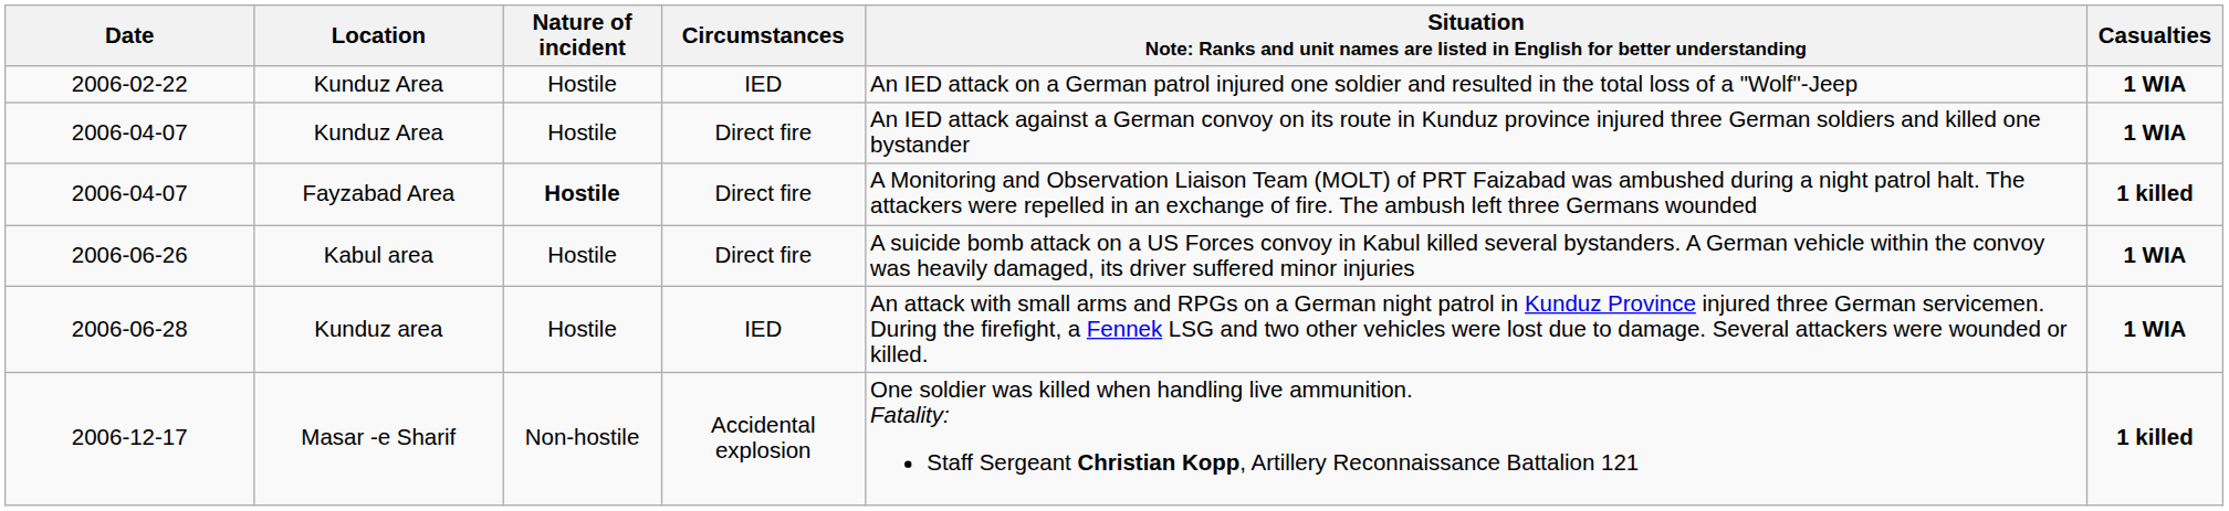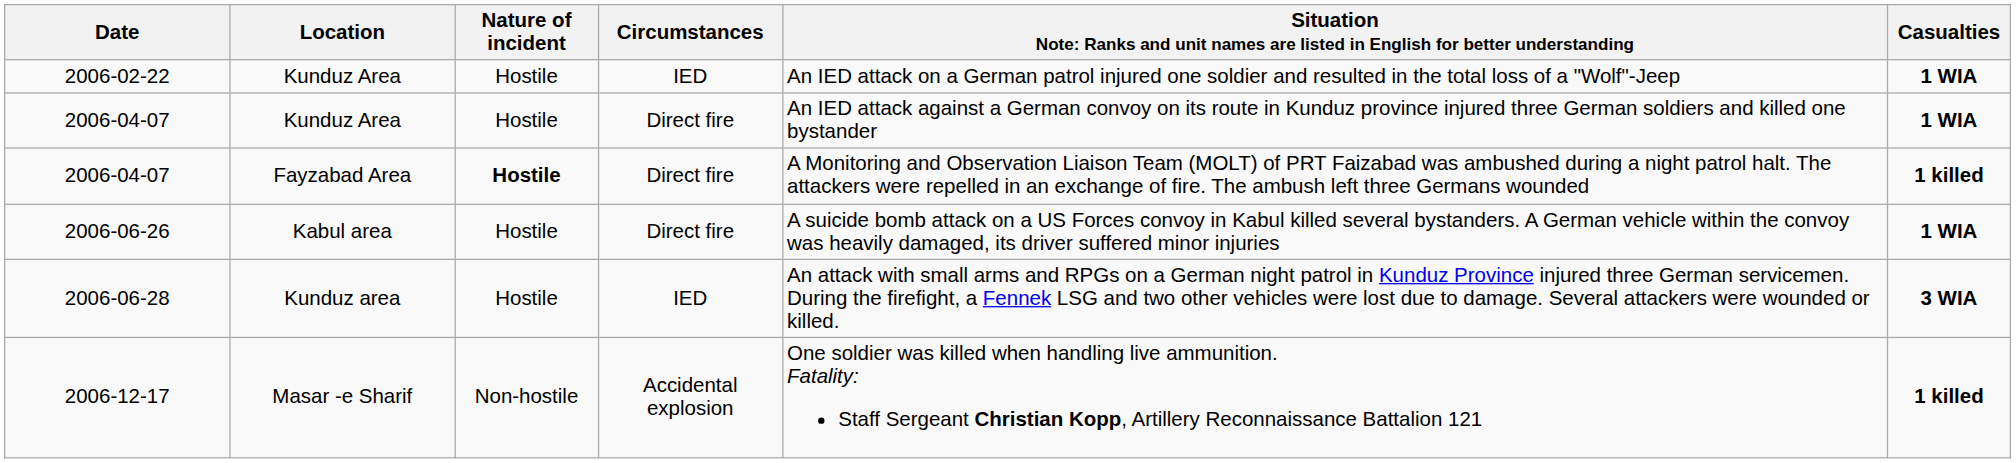2006-06-28 | Casualties: 1 WIA -> 3 WIA
